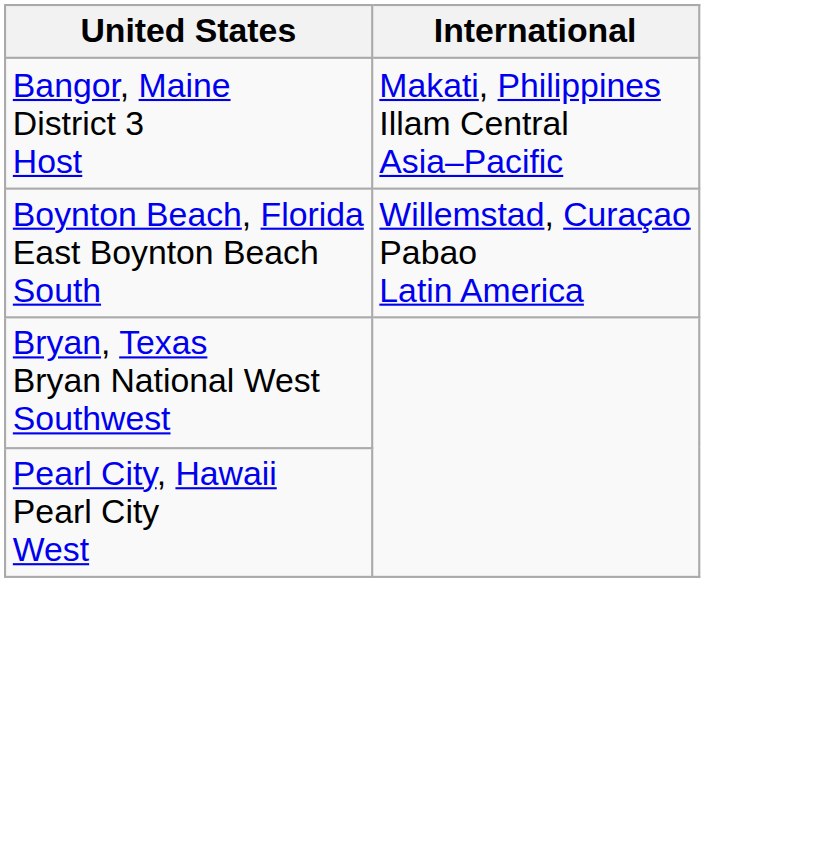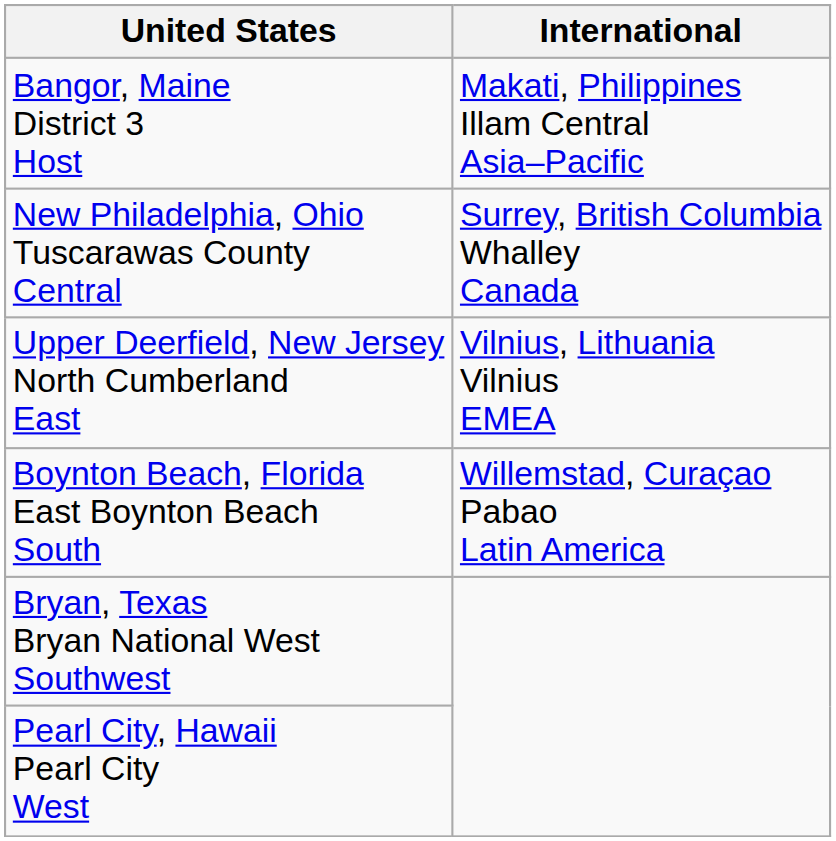+ row: New Philadelphia, Ohio Tuscarawas County Central | Surrey, British Columbia Whalley Canada
+ row: Upper Deerfield, New Jersey North Cumberland East | Vilnius, Lithuania Vilnius EMEA
